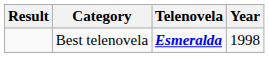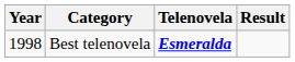columns swapped: Year <-> Result
